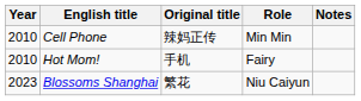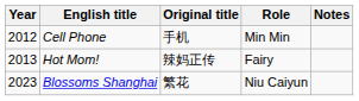Cell Phone | Year: 2010 -> 2012
Cell Phone | Original title: 辣妈正传 -> 手机
Hot Mom! | Year: 2010 -> 2013
Hot Mom! | Original title: 手机 -> 辣妈正传
